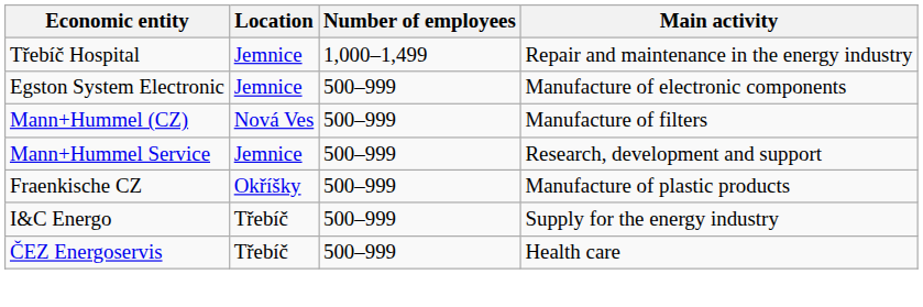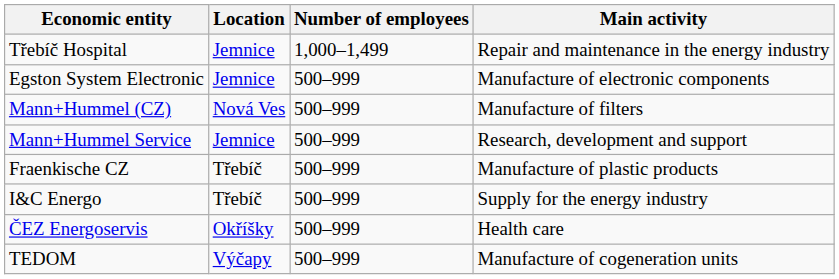Fraenkische CZ | Location: Okříšky -> Třebíč
ČEZ Energoservis | Location: Třebíč -> Okříšky
+ row: TEDOM | Výčapy | 500–999 | Manufacture of cogeneration units
